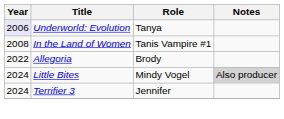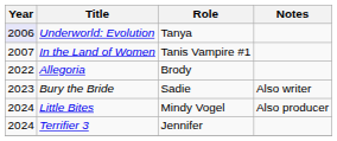In the Land of Women | Year: 2008 -> 2007
+ row: 2023 | Bury the Bride | Sadie | Also writer
Little Bites | Notes: lightgrey background -> no background
